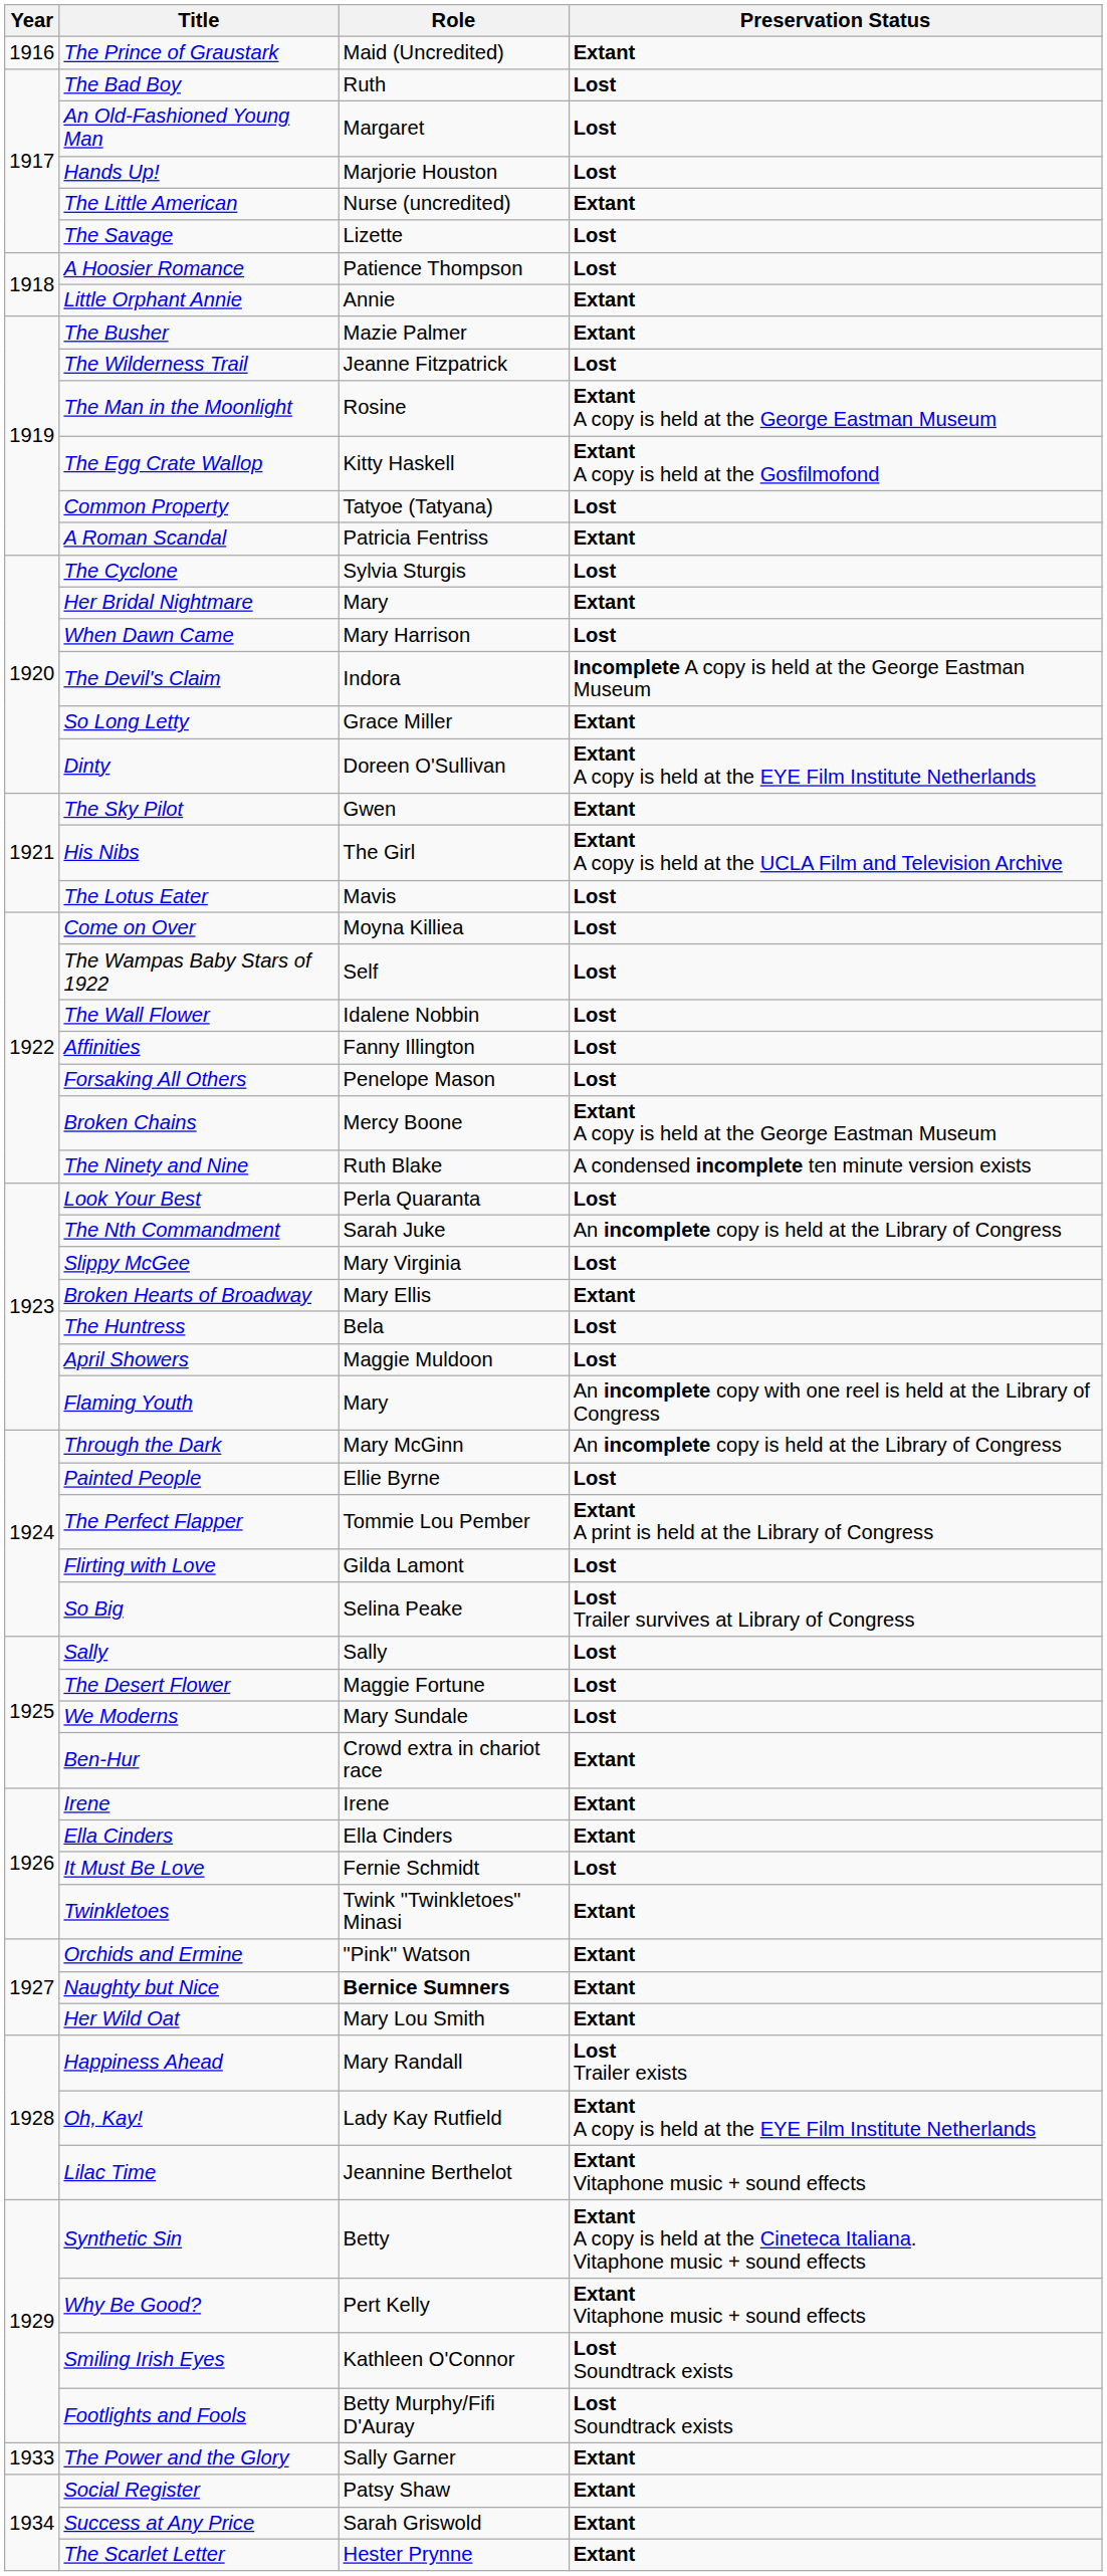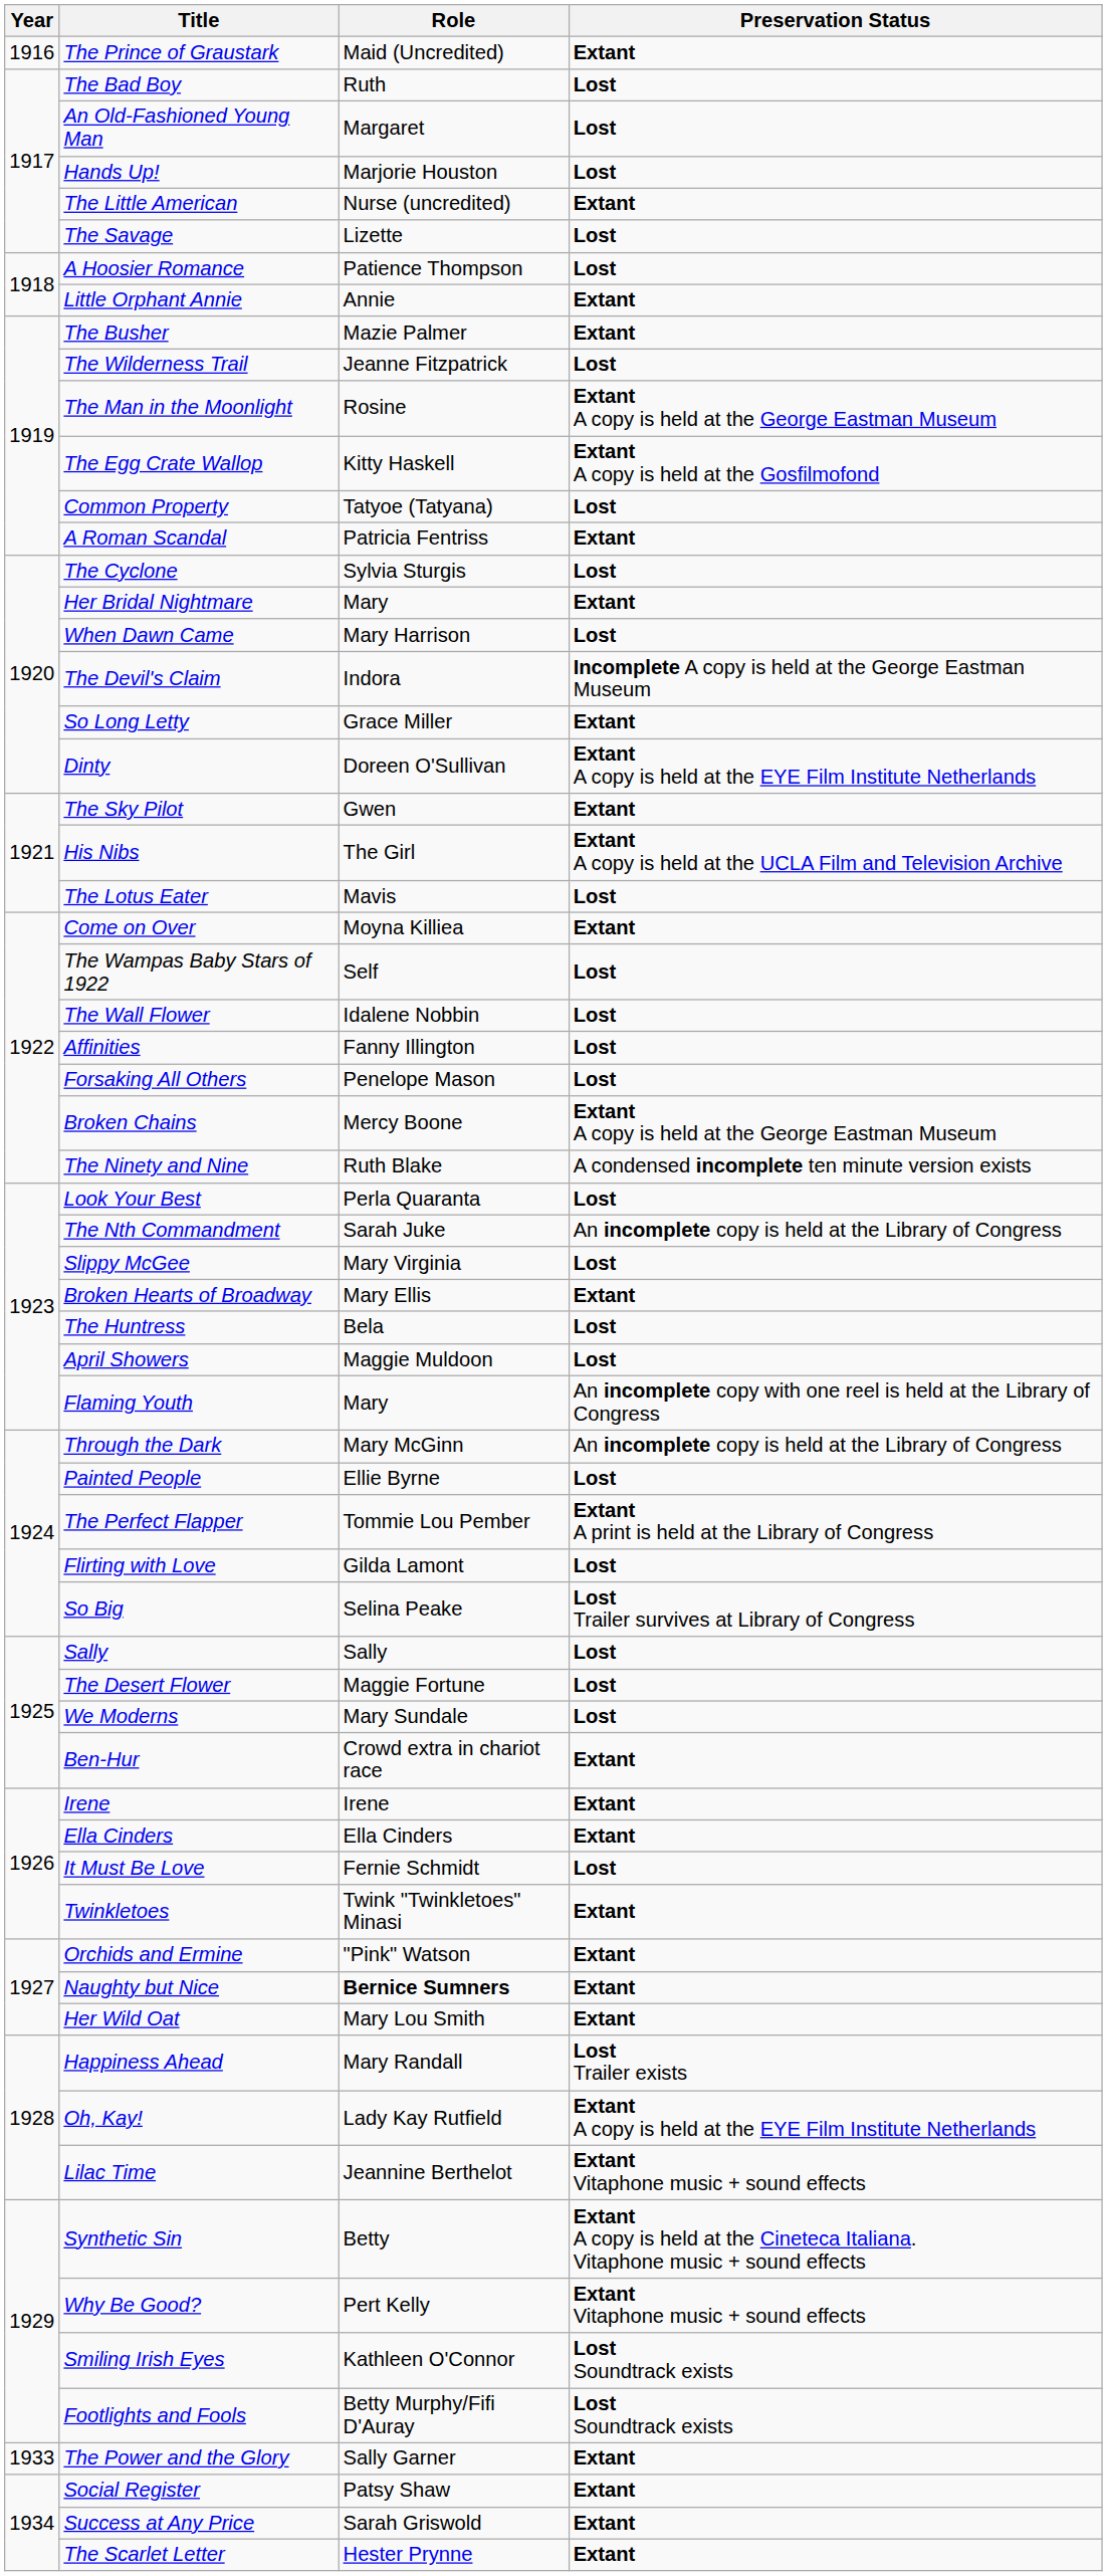Come on Over | Preservation Status: Lost -> Extant
